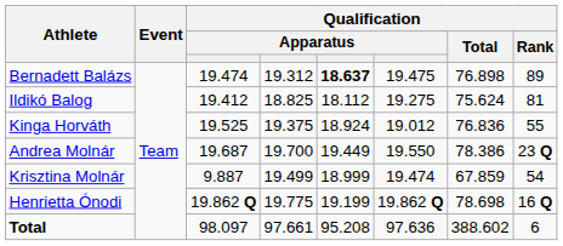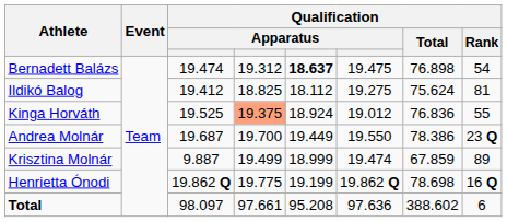Bernadett Balázs | Qualification / Rank: 89 -> 54
Kinga Horváth | column 4: no background -> lightsalmon background
Krisztina Molnár | Qualification / Rank: 54 -> 89
